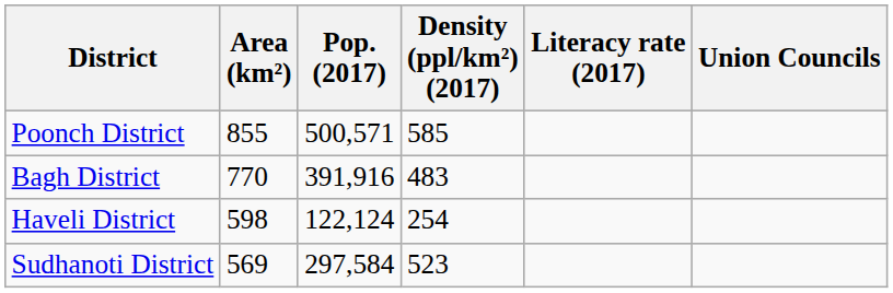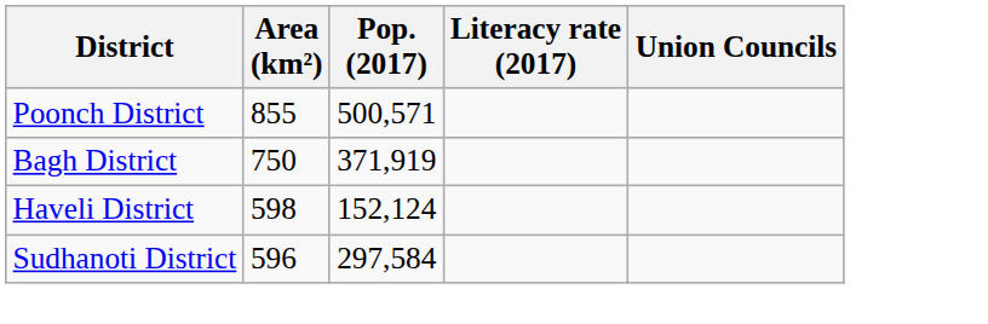- column: Density (ppl/km²) (2017) | 585 | 483 | 254 | 523
Bagh District | Area (km²): 770 -> 750
Bagh District | Pop. (2017): 391,916 -> 371,919
Haveli District | Pop. (2017): 122,124 -> 152,124
Sudhanoti District | Area (km²): 569 -> 596
